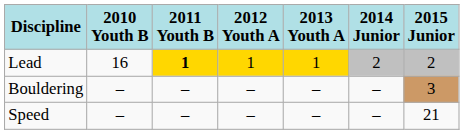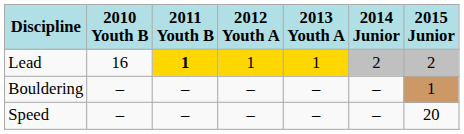Bouldering | 2015 Junior: 3 -> 1
Speed | 2015 Junior: 21 -> 20
